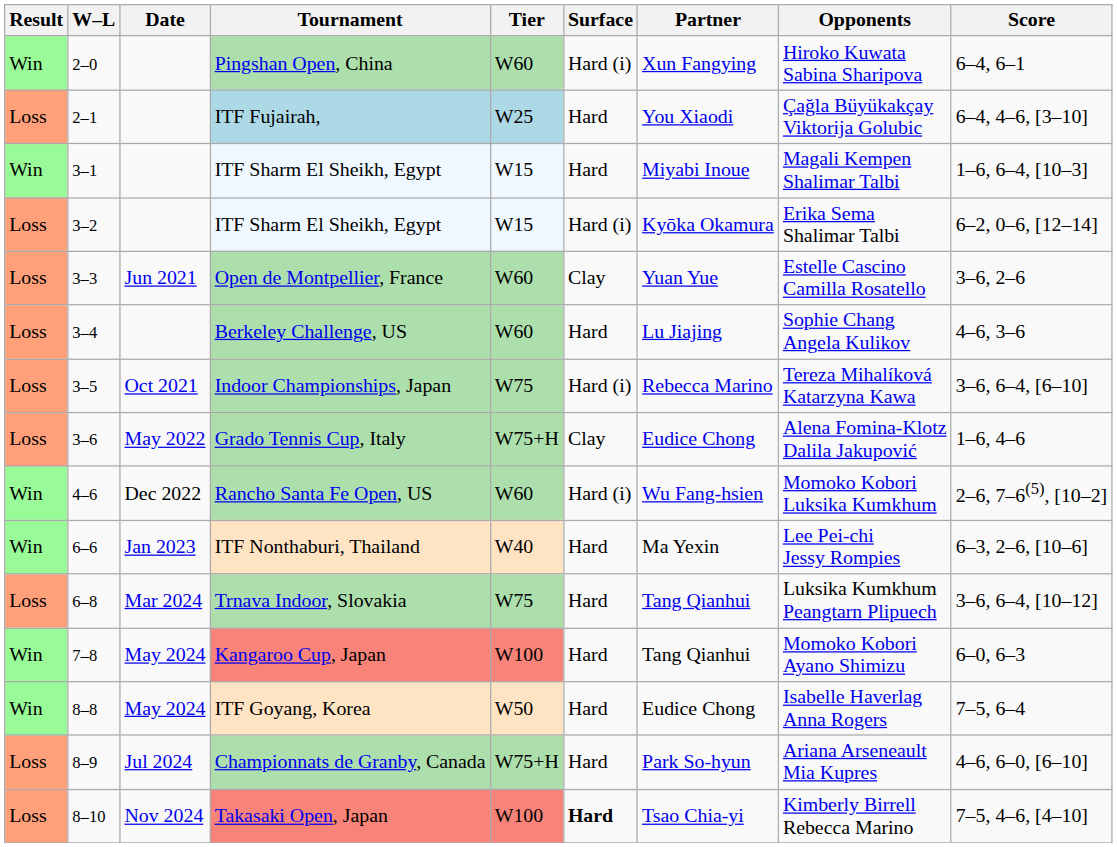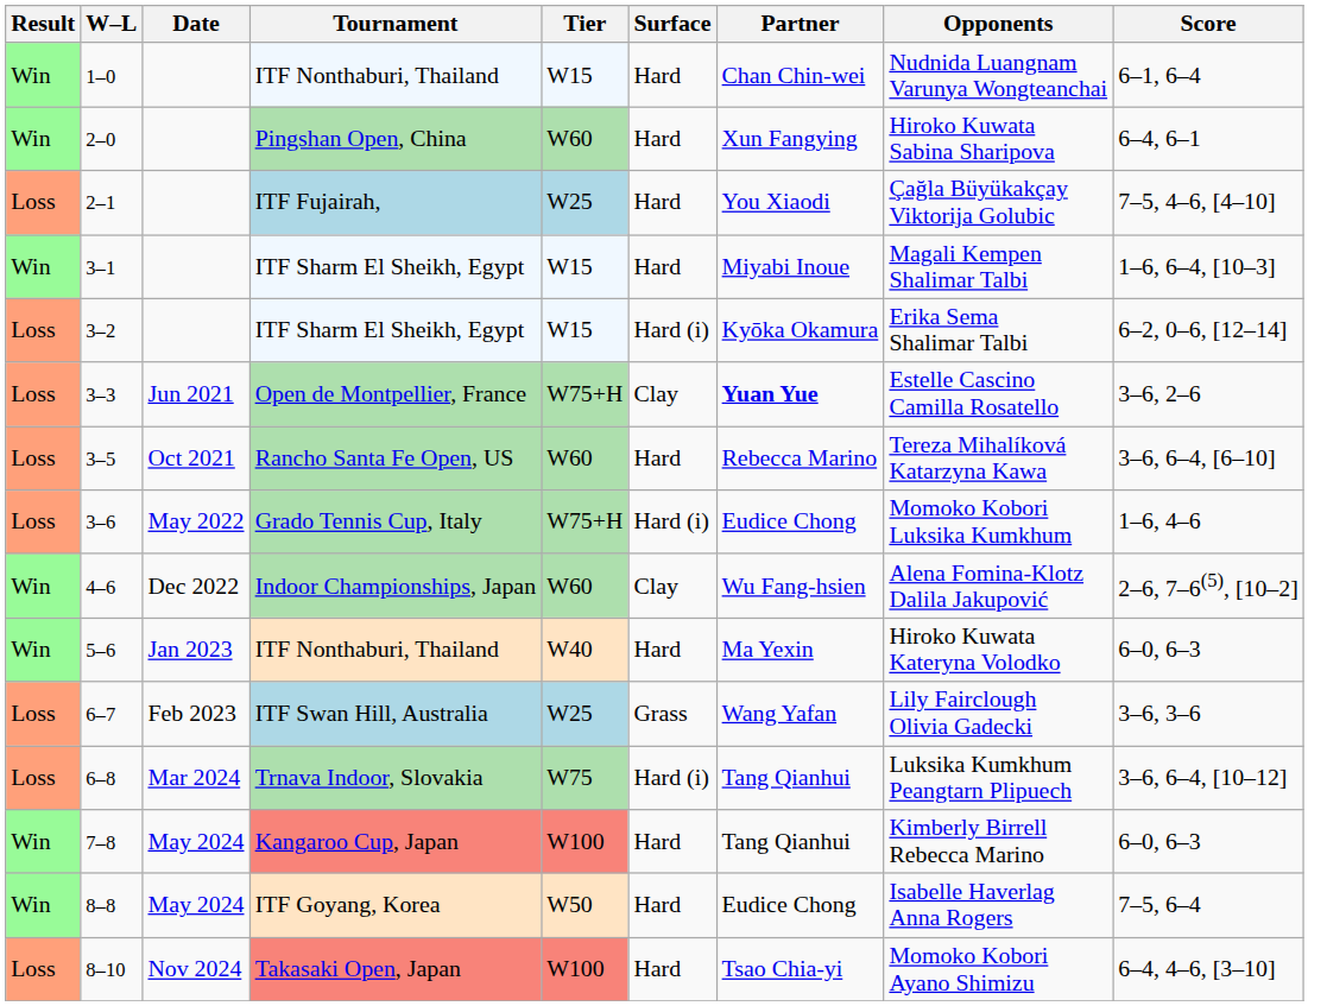+ row: Win | 1–0 | ITF Nonthaburi, Thailand | W15 | Hard | Chan Chin-wei | Nudnida Luangnam Varunya Wongteanchai | 6–1, 6–4
2–0 | Surface: Hard (i) -> Hard
2–1 | Score: 6–4, 4–6, [3–10] -> 7–5, 4–6, [4–10]
3–3 | Tier: W60 -> W75+H
3–3 | Partner: normal -> bold
- row: Loss | 3–4 | Berkeley Challenge, US | W60 | Hard | Lu Jiajing | Sophie Chang Angela Kulikov | 4–6, 3–6
3–5 | Tournament: Indoor Championships, Japan -> Rancho Santa Fe Open, US
3–5 | Tier: W75 -> W60
3–5 | Surface: Hard (i) -> Hard
3–6 | Surface: Clay -> Hard (i)
3–6 | Opponents: Alena Fomina-Klotz Dalila Jakupović -> Momoko Kobori Luksika Kumkhum
4–6 | Tournament: Rancho Santa Fe Open, US -> Indoor Championships, Japan
4–6 | Surface: Hard (i) -> Clay
4–6 | Opponents: Momoko Kobori Luksika Kumkhum -> Alena Fomina-Klotz Dalila Jakupović
+ row: Win | 5–6 | Jan 2023 | ITF Nonthaburi, Thailand | W40 | Hard | Ma Yexin | Hiroko Kuwata Kateryna Volodko | 6–0, 6–3
- row: Win | 6–6 | Jan 2023 | ITF Nonthaburi, Thailand | W40 | Hard | Ma Yexin | Lee Pei-chi Jessy Rompies | 6–3, 2–6, [10–6]
+ row: Loss | 6–7 | Feb 2023 | ITF Swan Hill, Australia | W25 | Grass | Wang Yafan | Lily Fairclough Olivia Gadecki | 3–6, 3–6
6–8 | Surface: Hard -> Hard (i)
7–8 | Opponents: Momoko Kobori Ayano Shimizu -> Kimberly Birrell Rebecca Marino
- row: Loss | 8–9 | Jul 2024 | Championnats de Granby, Canada | W75+H | Hard | Park So-hyun | Ariana Arseneault Mia Kupres | 4–6, 6–0, [6–10]
8–10 | Surface: bold -> normal
8–10 | Opponents: Kimberly Birrell Rebecca Marino -> Momoko Kobori Ayano Shimizu
8–10 | Score: 7–5, 4–6, [4–10] -> 6–4, 4–6, [3–10]
